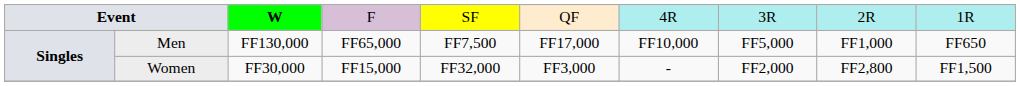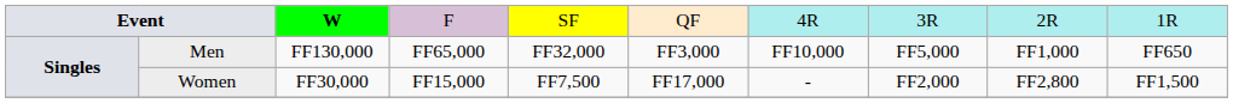Men | column 5: FF7,500 -> FF32,000
Men | column 6: FF17,000 -> FF3,000
Women | column 5: FF32,000 -> FF7,500
Women | column 6: FF3,000 -> FF17,000
